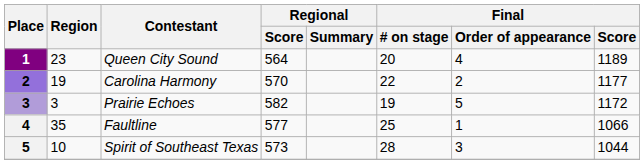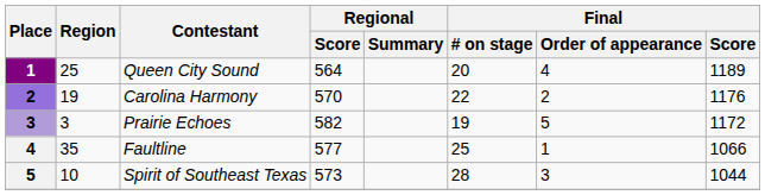Queen City Sound | Region: 23 -> 25
Carolina Harmony | Final / Score: 1177 -> 1176
